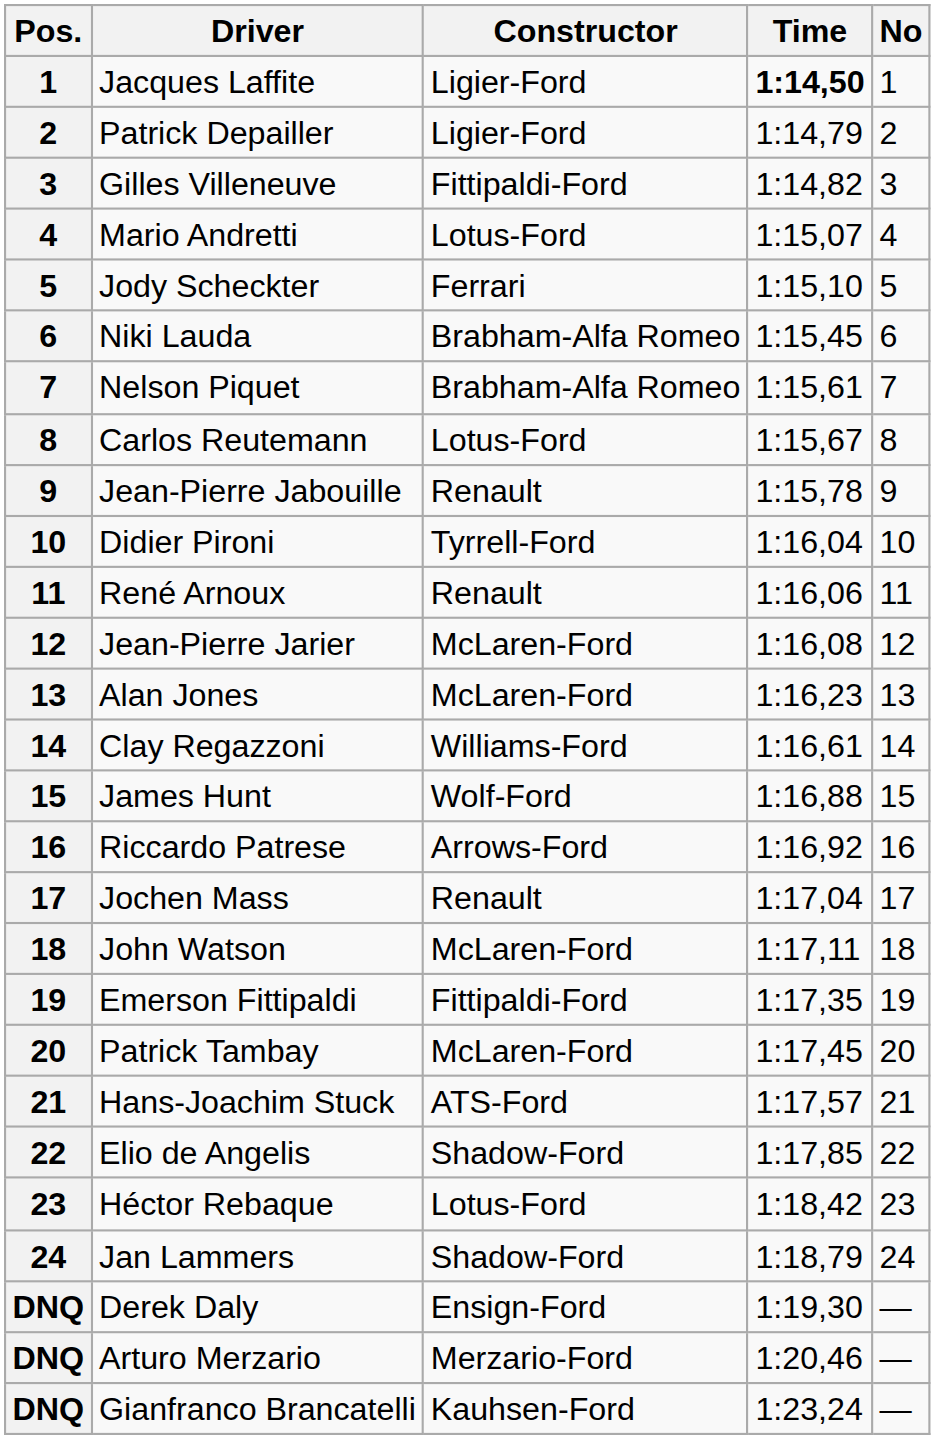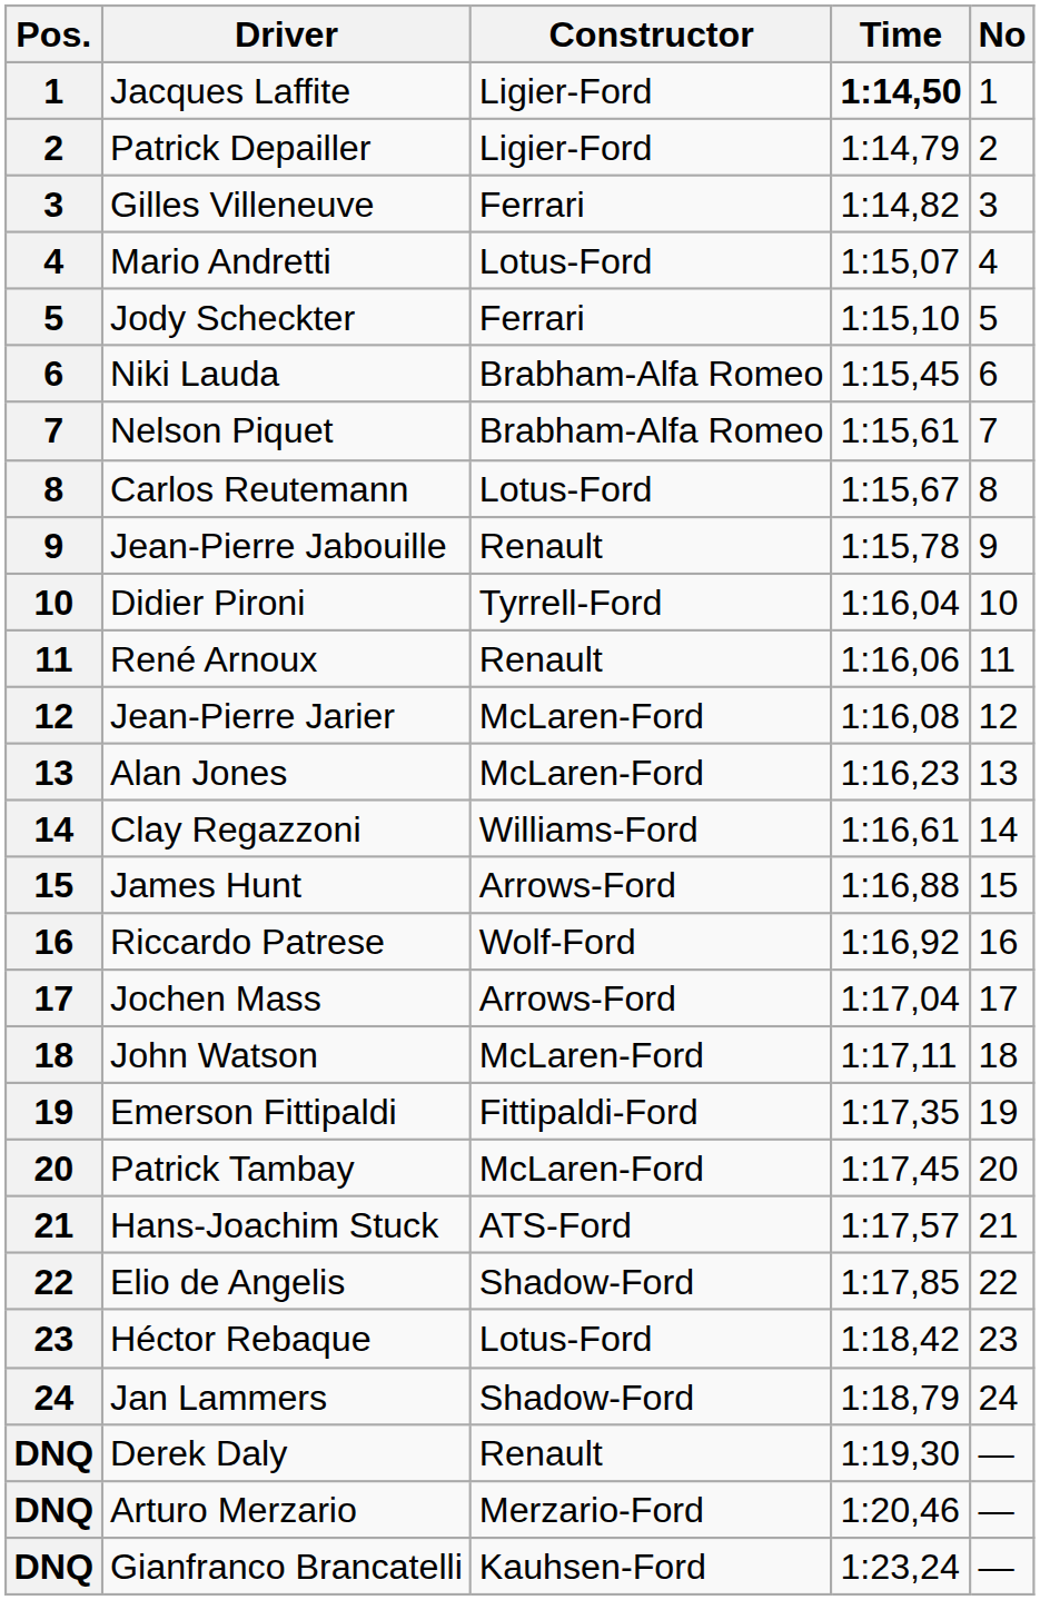Gilles Villeneuve | Constructor: Fittipaldi-Ford -> Ferrari
James Hunt | Constructor: Wolf-Ford -> Arrows-Ford
Riccardo Patrese | Constructor: Arrows-Ford -> Wolf-Ford
Jochen Mass | Constructor: Renault -> Arrows-Ford
Derek Daly | Constructor: Ensign-Ford -> Renault
